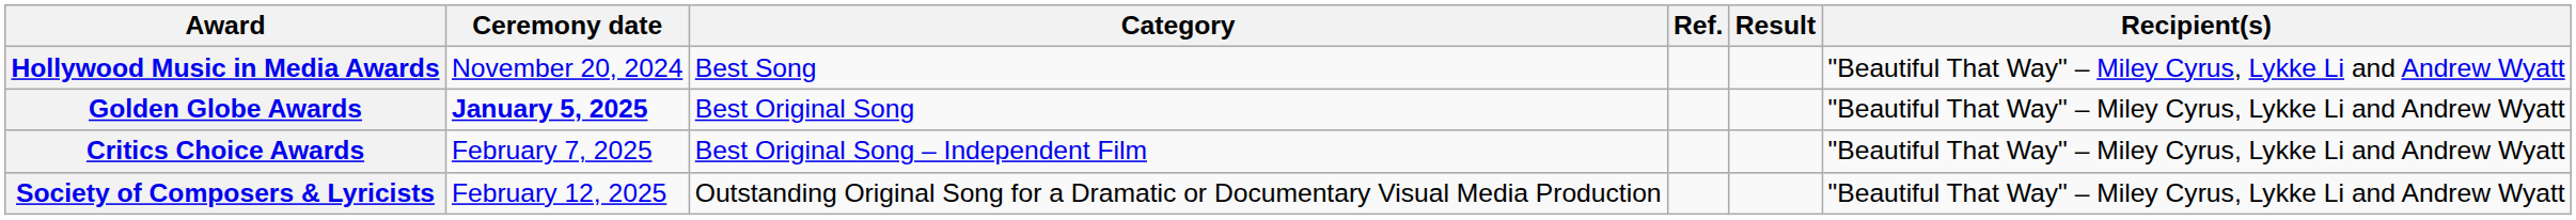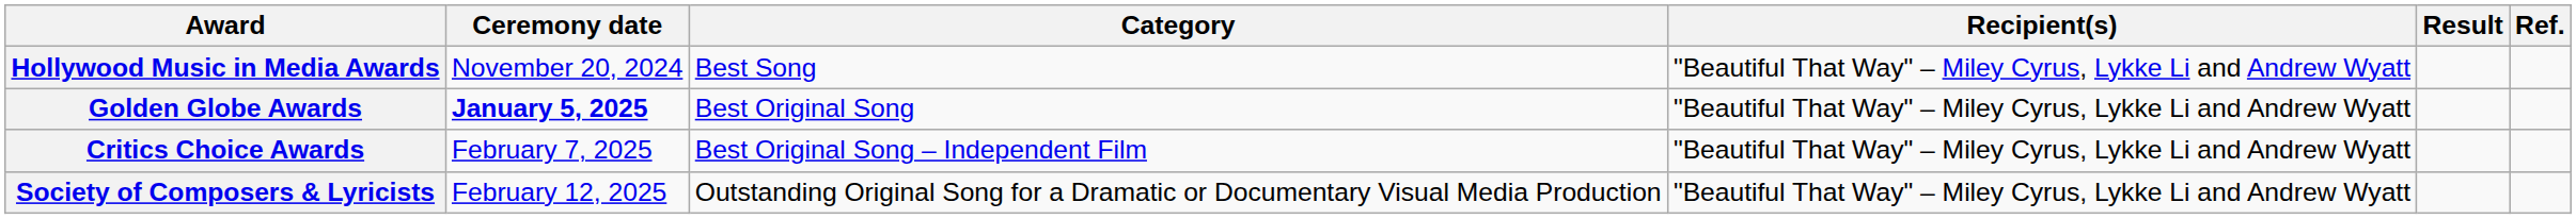columns swapped: Recipient(s) <-> Ref.
